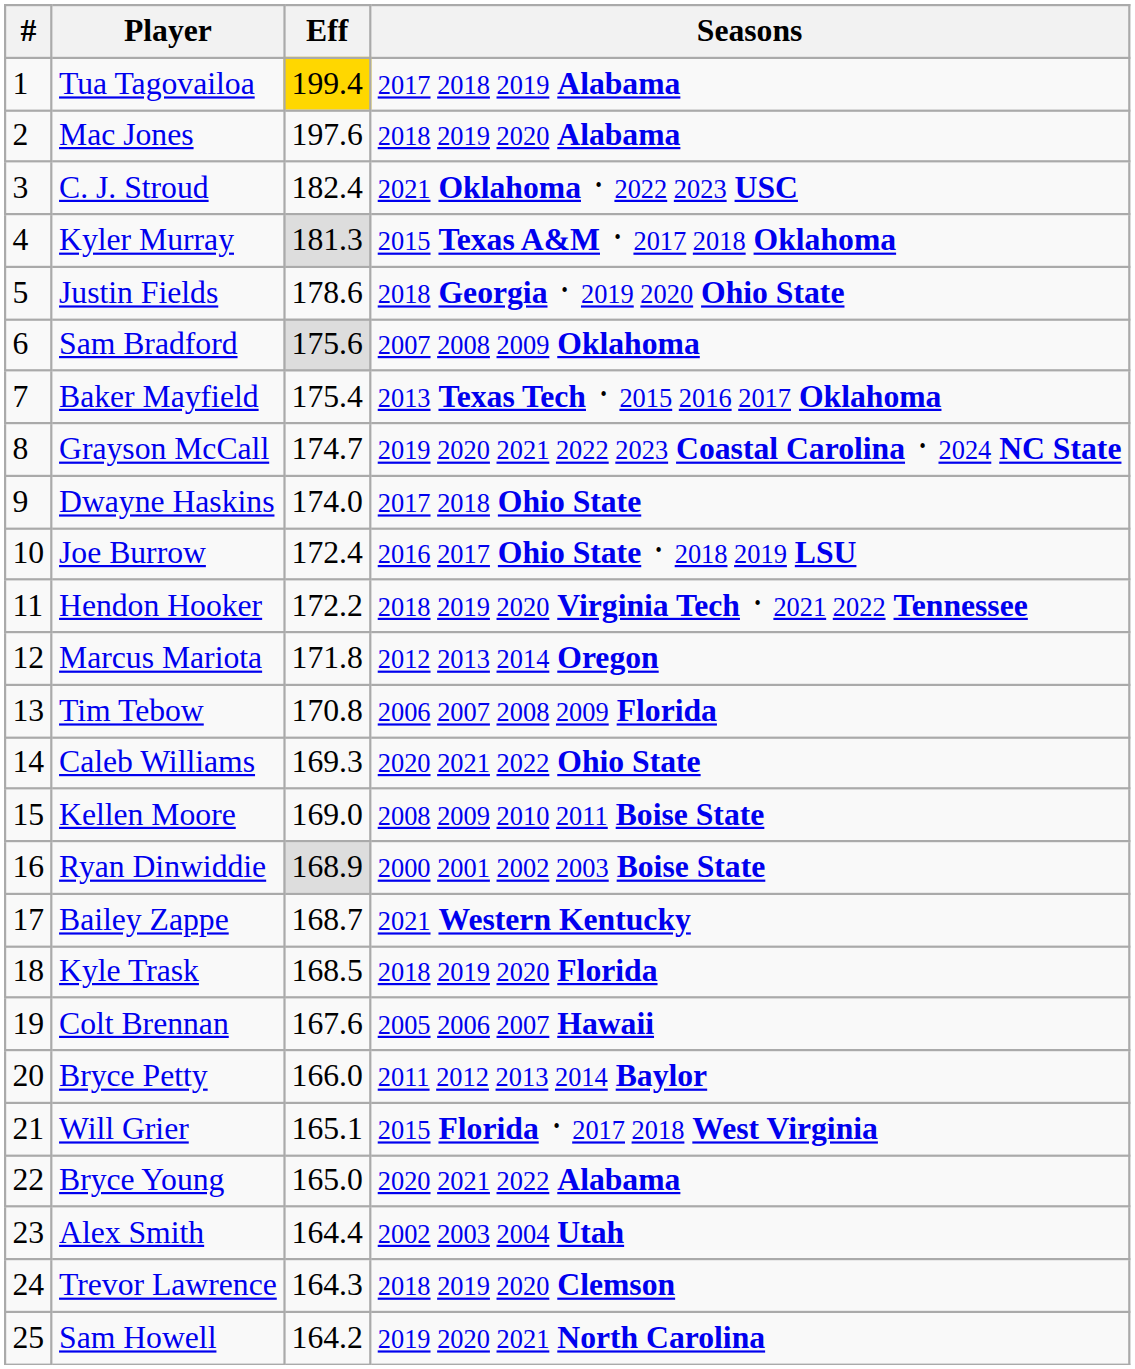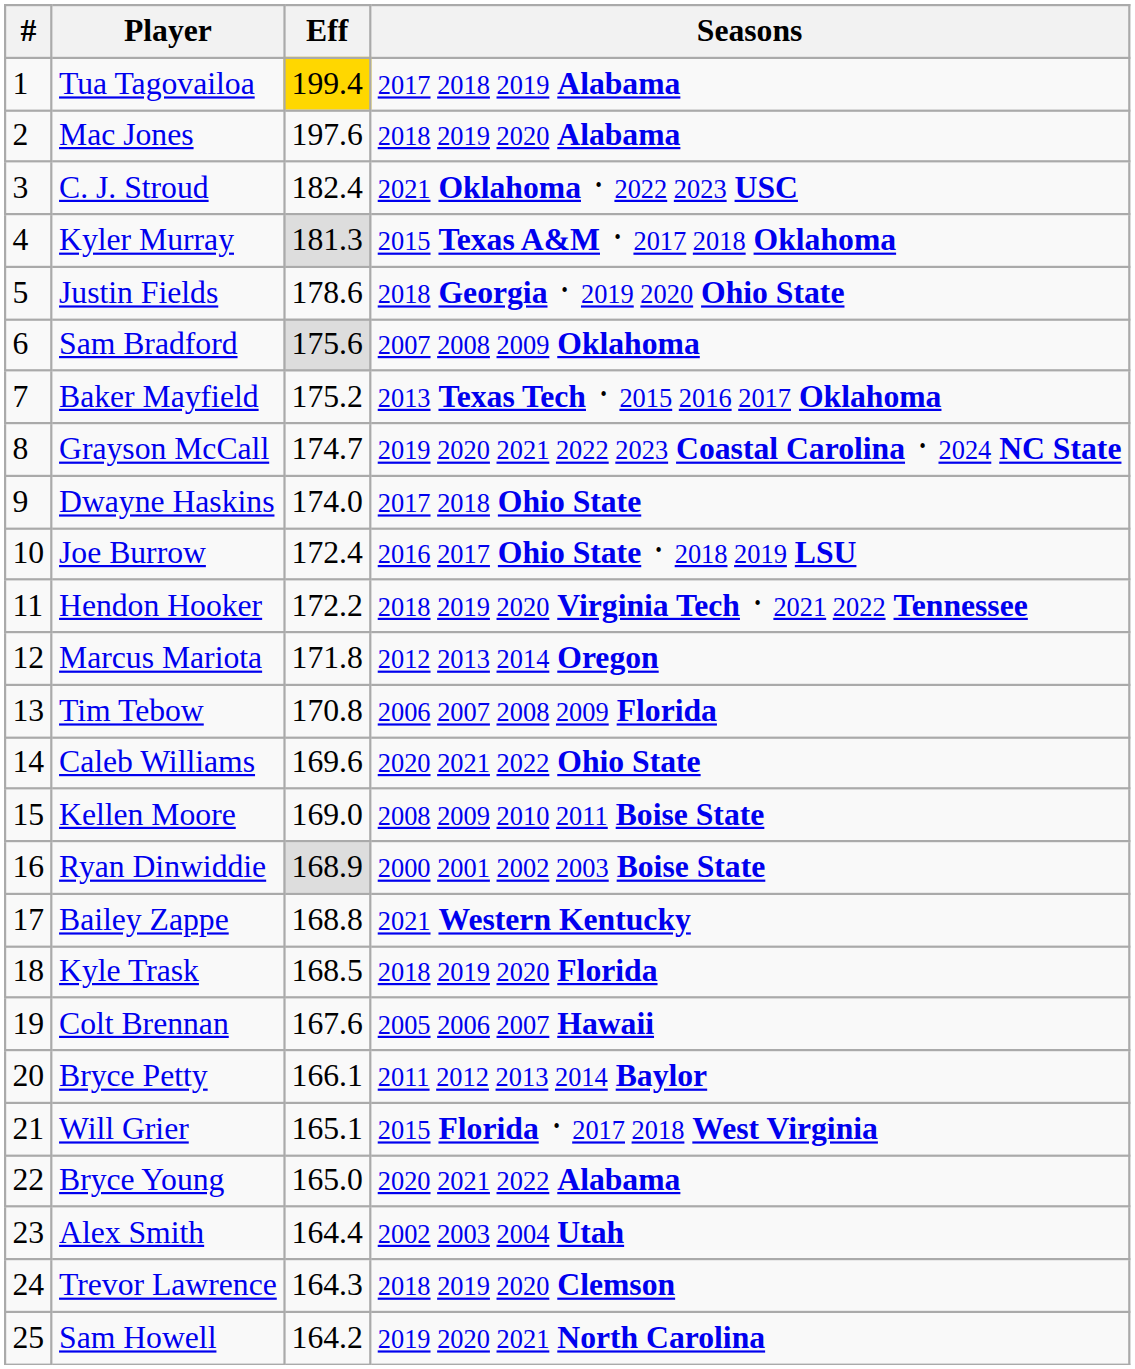Baker Mayfield | Eff: 175.4 -> 175.2
Caleb Williams | Eff: 169.3 -> 169.6
Bailey Zappe | Eff: 168.7 -> 168.8
Bryce Petty | Eff: 166.0 -> 166.1
